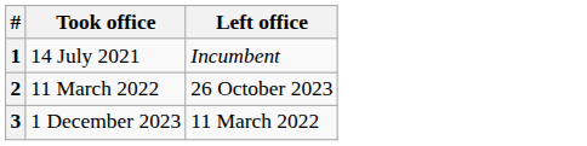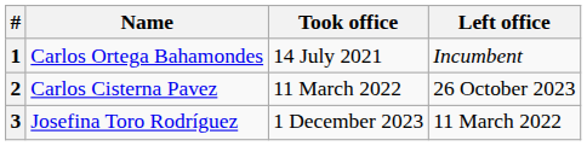+ column: Name | Carlos Ortega Bahamondes | Carlos Cisterna Pavez | Josefina Toro Rodríguez
